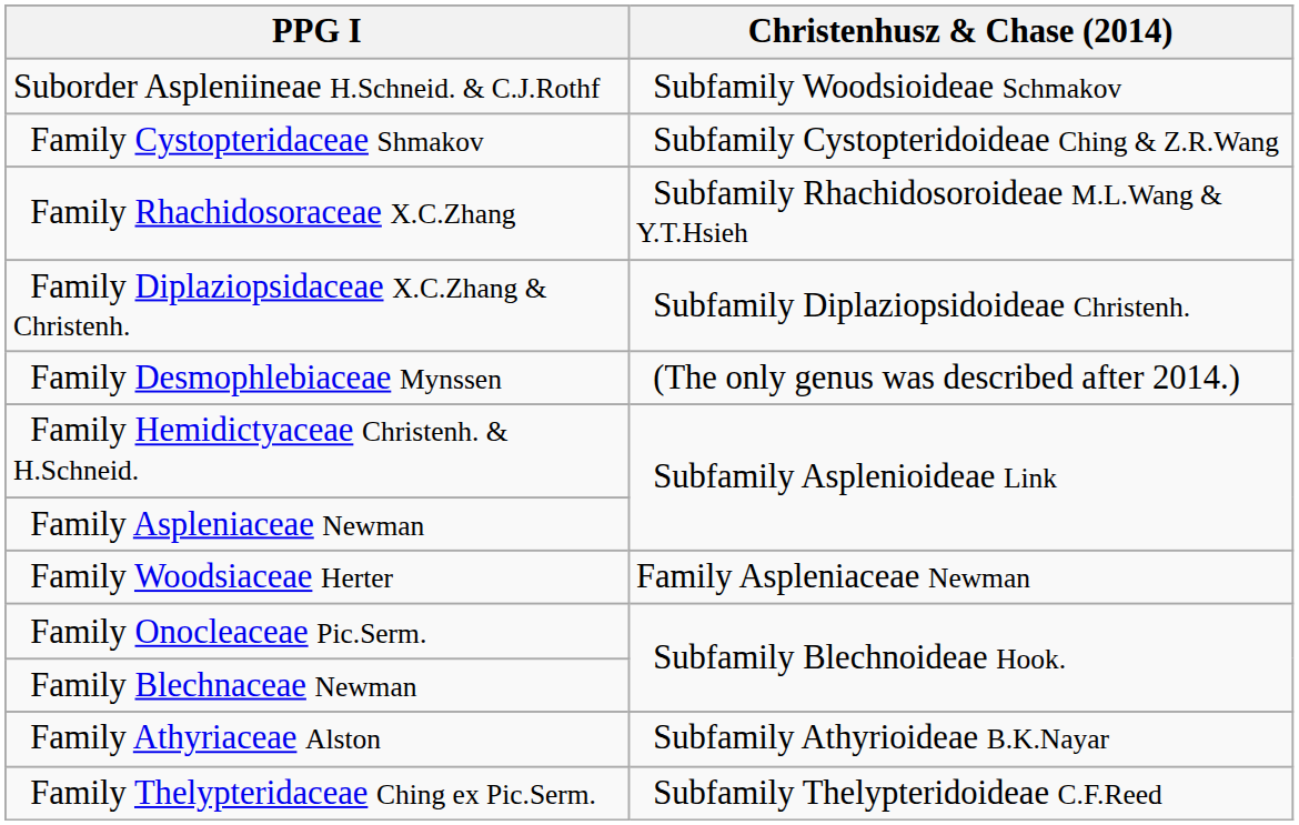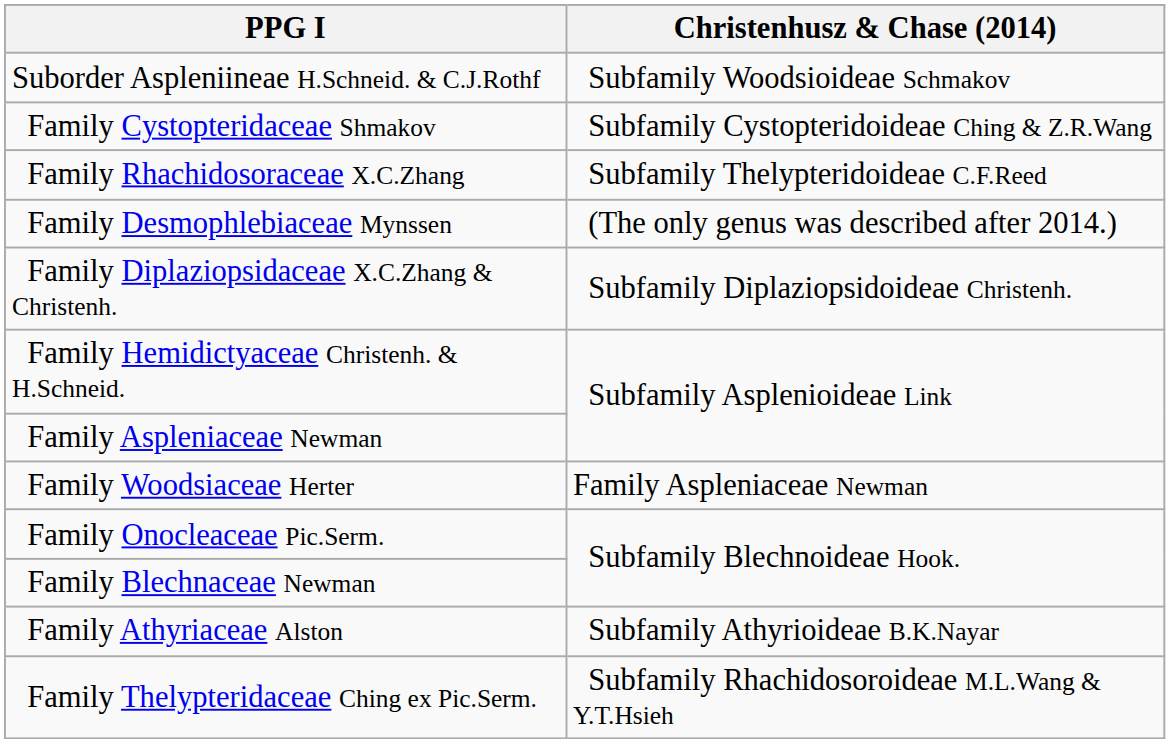Family Rhachidosoraceae X.C.Zhang | Christenhusz & Chase (2014): Subfamily Rhachidosoroideae M.L.Wang & Y.T.Hsieh -> Subfamily Thelypteridoideae C.F.Reed
rows swapped: Family Diplaziopsidaceae X.C.Zhang & Christenh. <-> Family Desmophlebiaceae Mynssen
Family Thelypteridaceae Ching ex Pic.Serm. | Christenhusz & Chase (2014): Subfamily Thelypteridoideae C.F.Reed -> Subfamily Rhachidosoroideae M.L.Wang & Y.T.Hsieh
